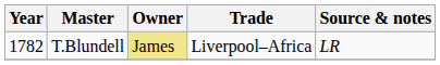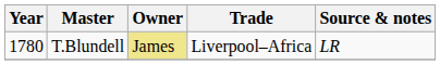T.Blundell | Year: 1782 -> 1780
